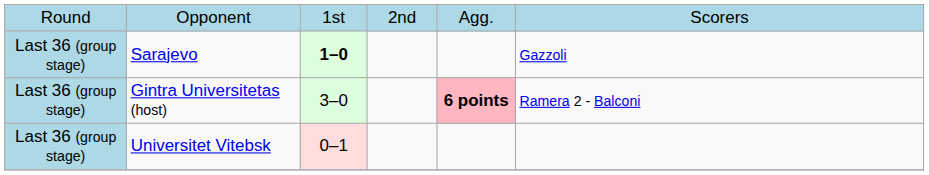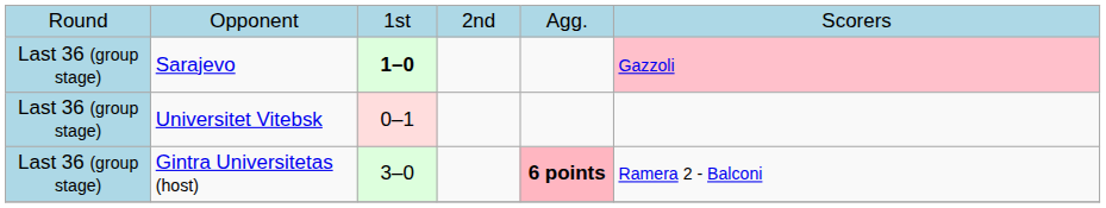Sarajevo | column 6: no background -> pink background
rows swapped: Universitet Vitebsk <-> Gintra Universitetas (host)
